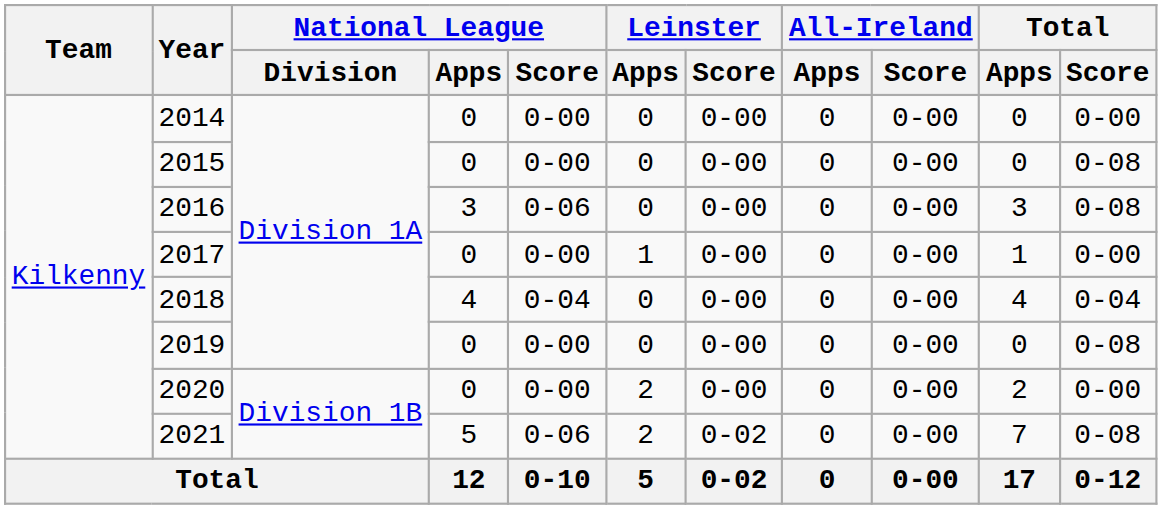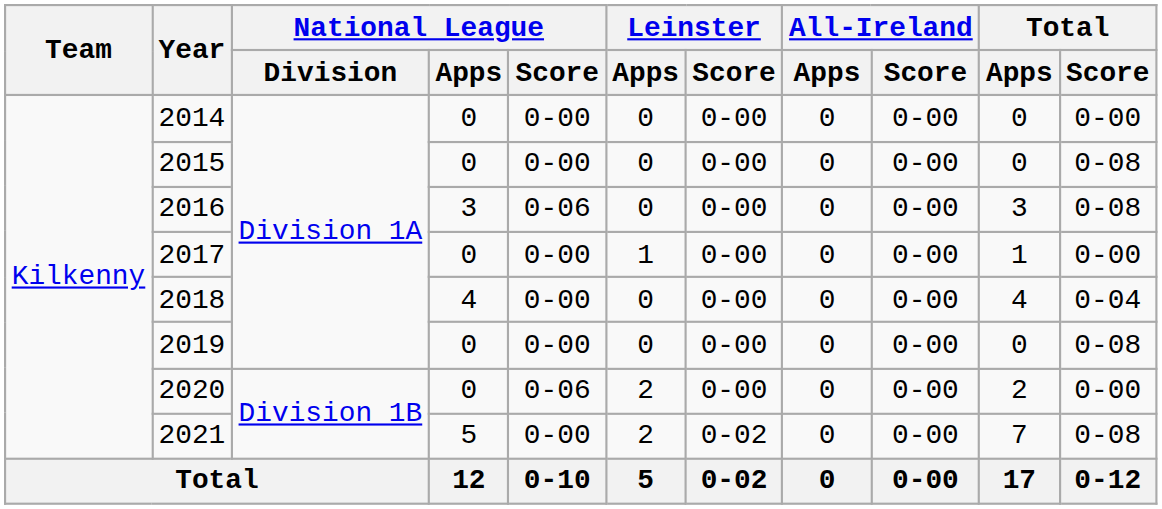2018 | National League / Score: 0-04 -> 0-00
2020 | National League / Score: 0-00 -> 0-06
2021 | National League / Score: 0-06 -> 0-00
